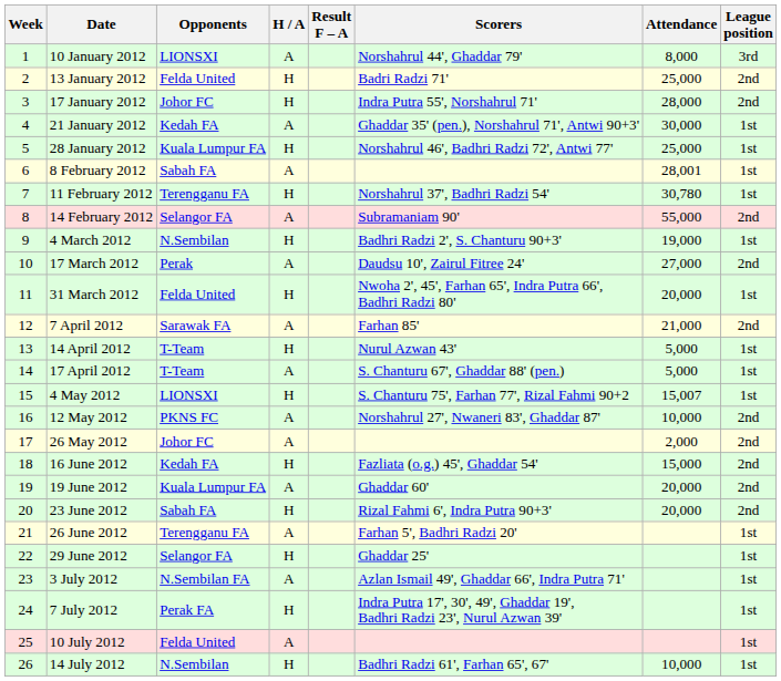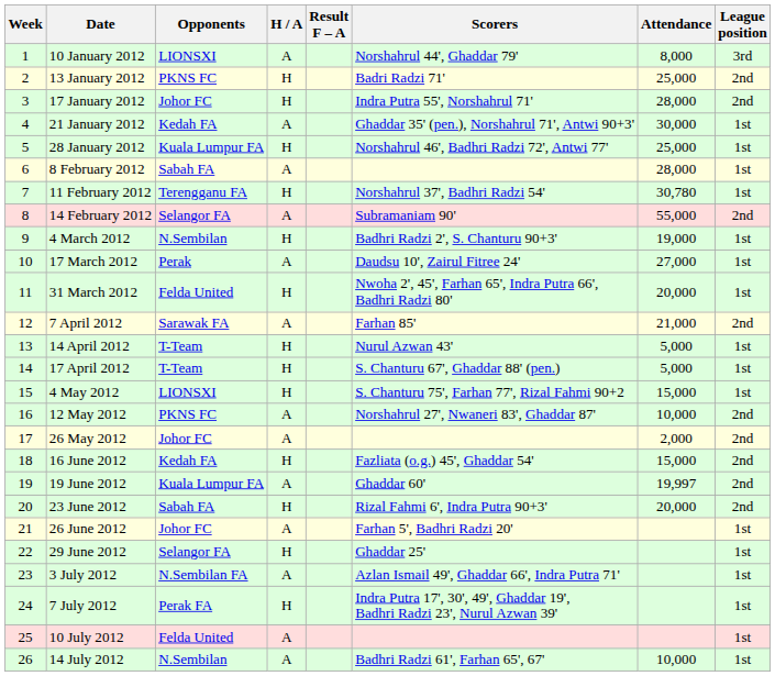13 January 2012 | Opponents: Felda United -> PKNS FC
8 February 2012 | Attendance: 28,001 -> 28,000
17 March 2012 | League position: 2nd -> 1st
17 April 2012 | H / A: A -> H
4 May 2012 | Attendance: 15,007 -> 15,000
19 June 2012 | Attendance: 20,000 -> 19,997
26 June 2012 | Opponents: Terengganu FA -> Johor FC
14 July 2012 | H / A: H -> A
